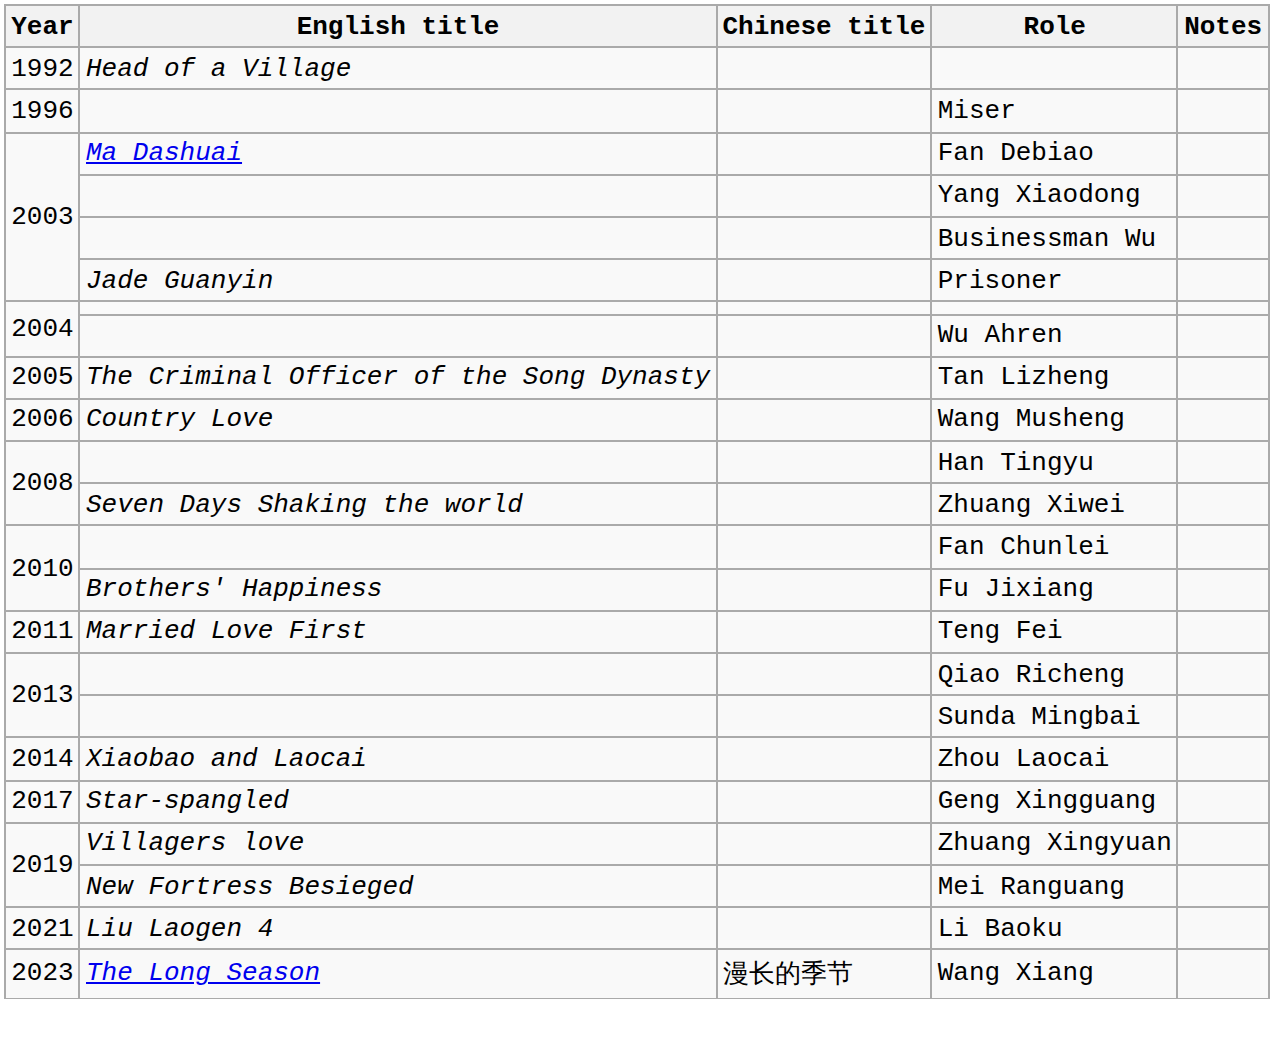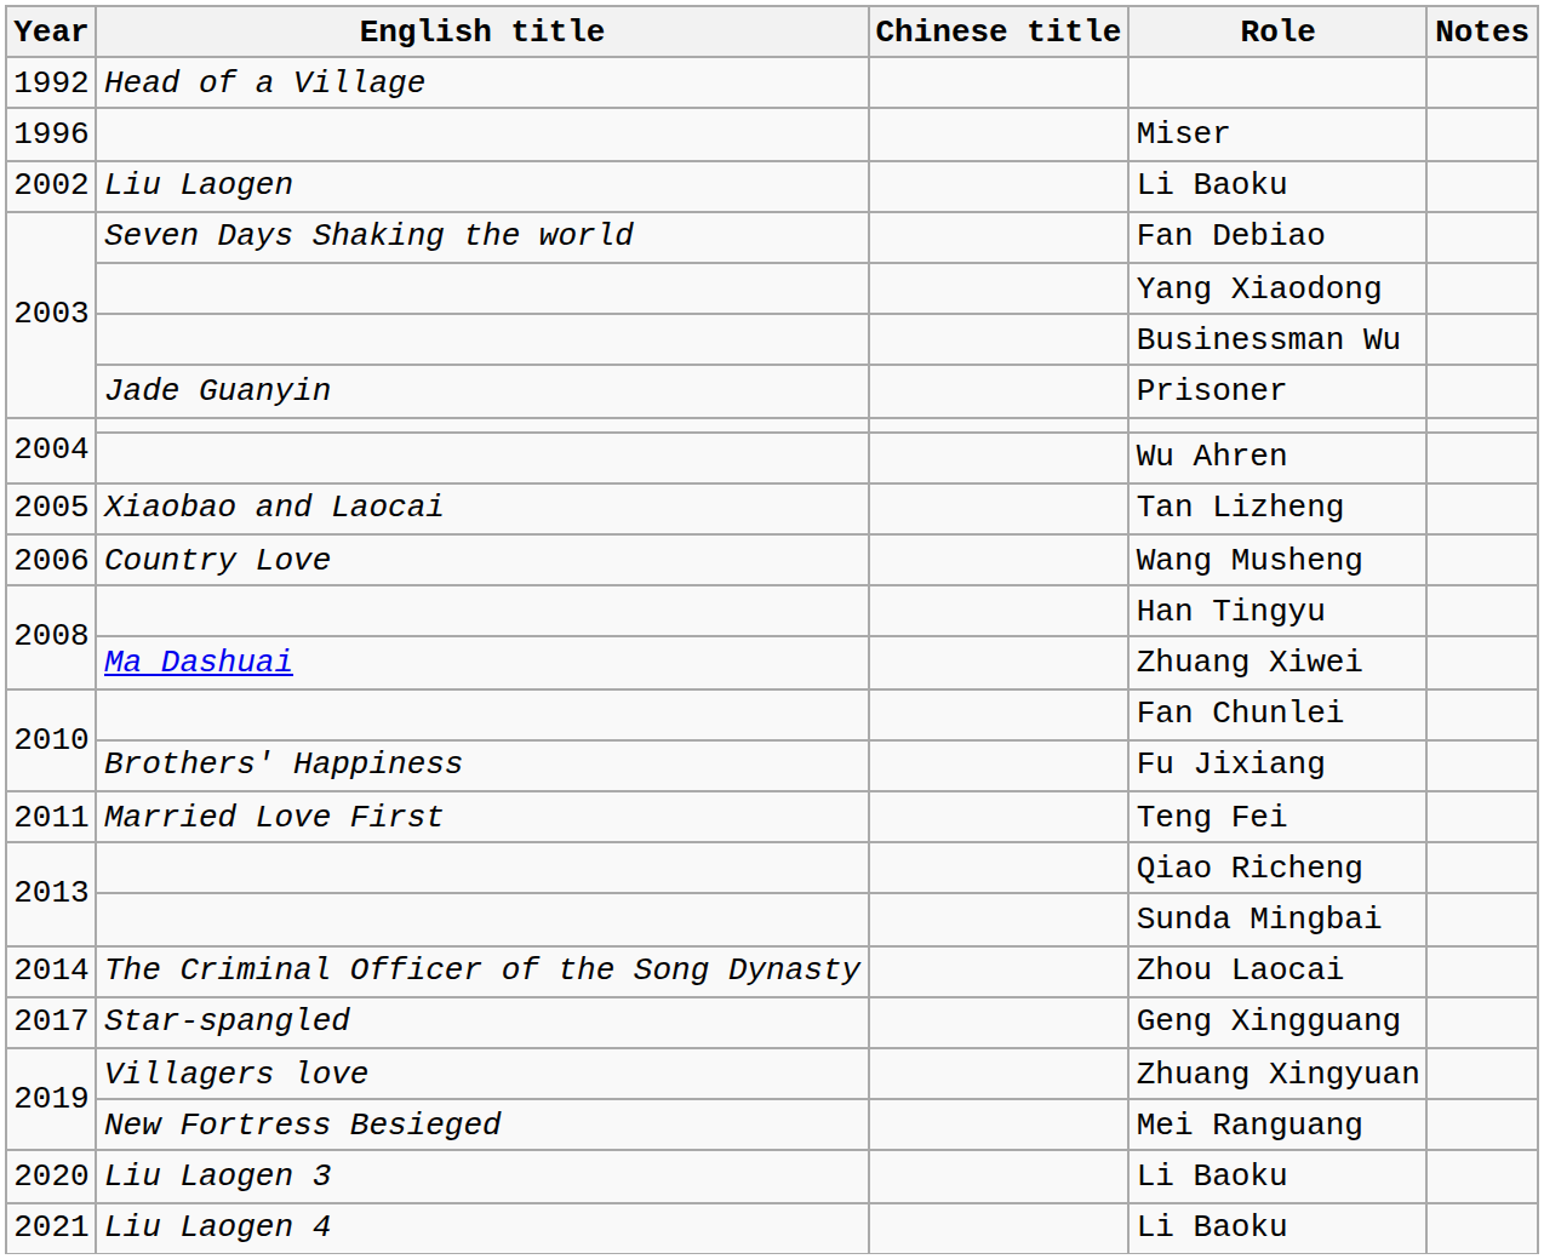+ row: 2002 | Liu Laogen | Li Baoku
Fan Debiao | English title: Ma Dashuai -> Seven Days Shaking the world
Tan Lizheng | English title: The Criminal Officer of the Song Dynasty -> Xiaobao and Laocai
Zhuang Xiwei | English title: Seven Days Shaking the world -> Ma Dashuai
Zhou Laocai | English title: Xiaobao and Laocai -> The Criminal Officer of the Song Dynasty
+ row: 2020 | Liu Laogen 3 | Li Baoku
- row: 2023 | The Long Season | 漫长的季节 | Wang Xiang
